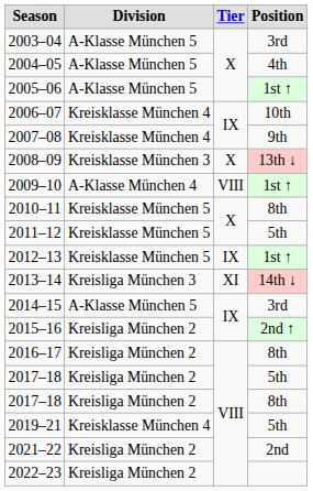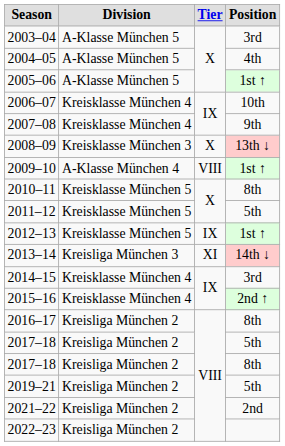2014–15 | Division: A-Klasse München 5 -> Kreisklasse München 4
2015–16 | Division: Kreisliga München 2 -> Kreisklasse München 4
2019–21 | Division: Kreisklasse München 4 -> Kreisliga München 2
